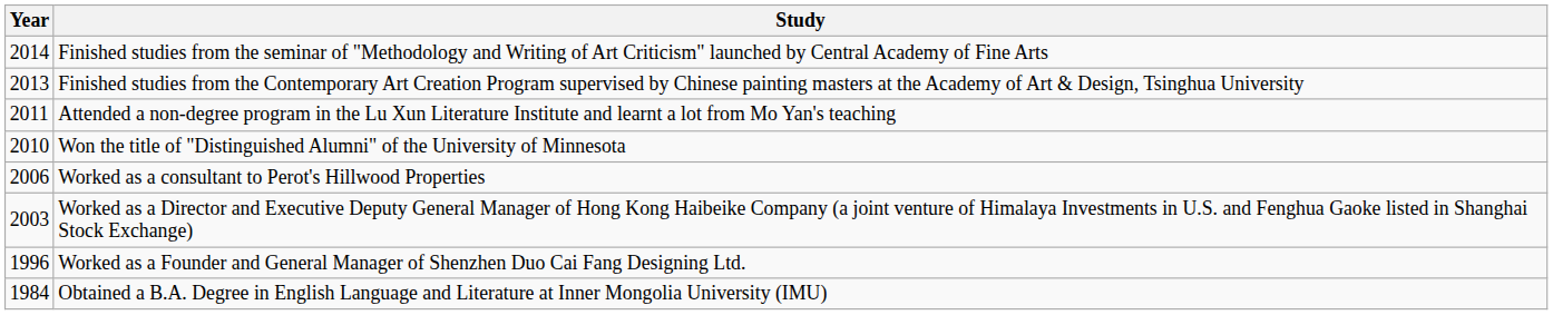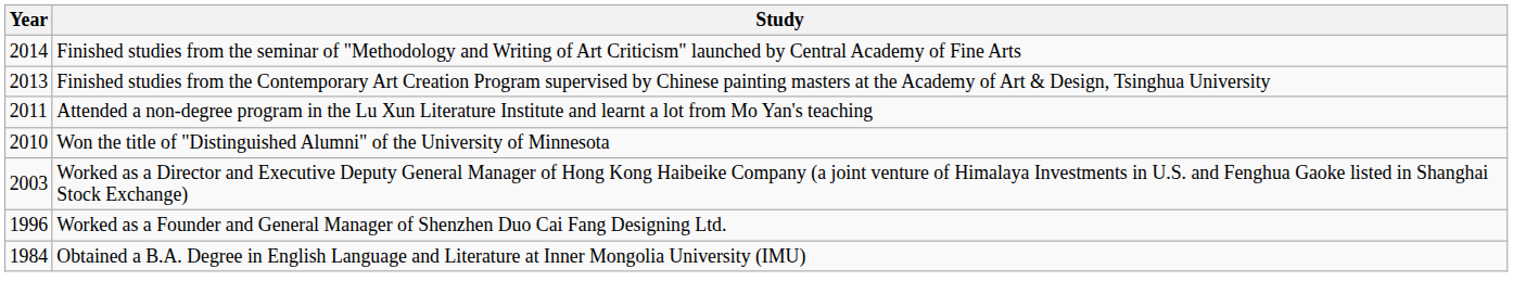- row: 2006 | Worked as a consultant to Perot's Hillwood Properties
